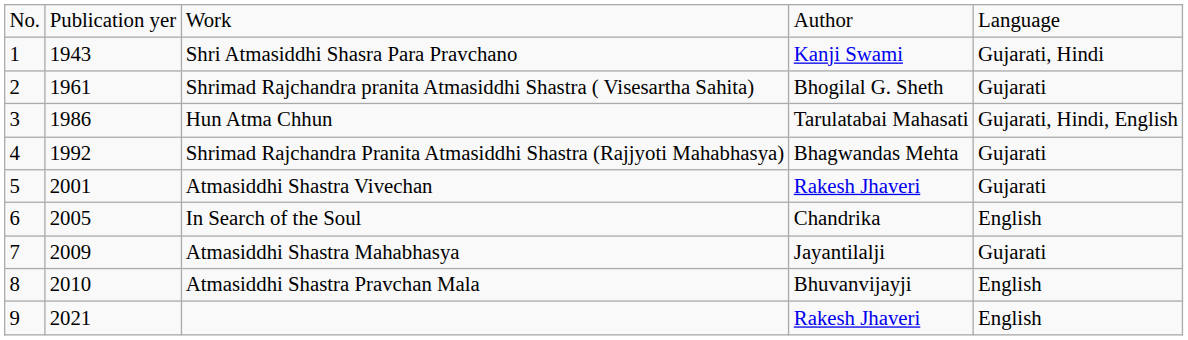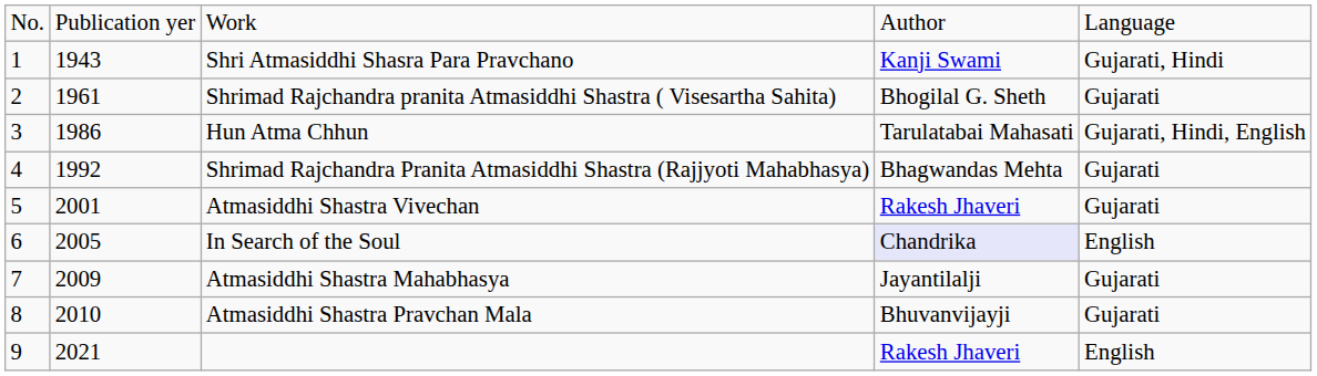In Search of the Soul | column 4: no background -> lavender background
Atmasiddhi Shastra Pravchan Mala | column 5: English -> Gujarati
